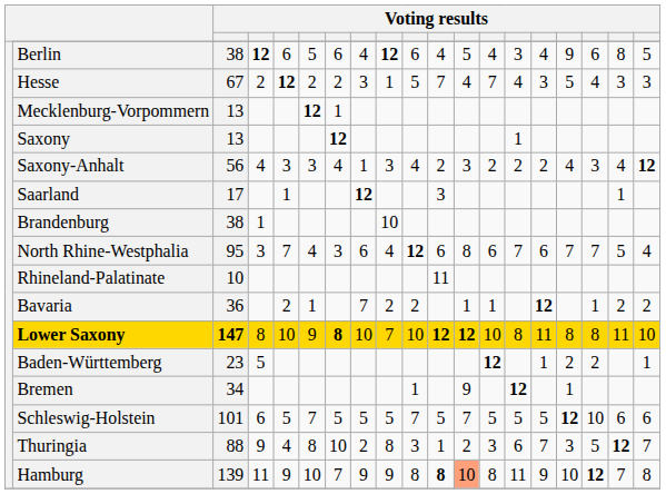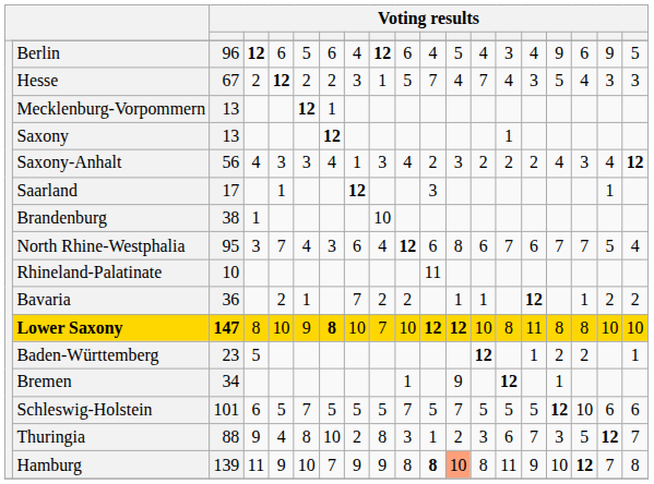Berlin | column 3: 38 -> 96
Berlin | column 18: 8 -> 9
Lower Saxony | column 18: 11 -> 10
